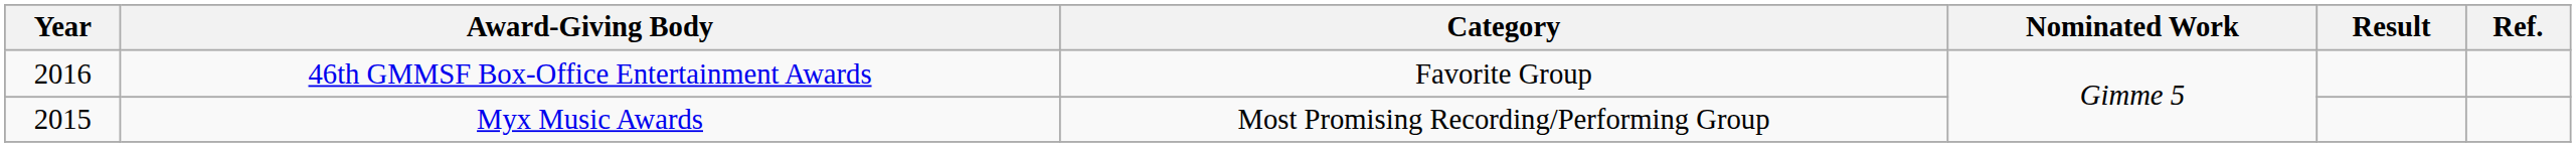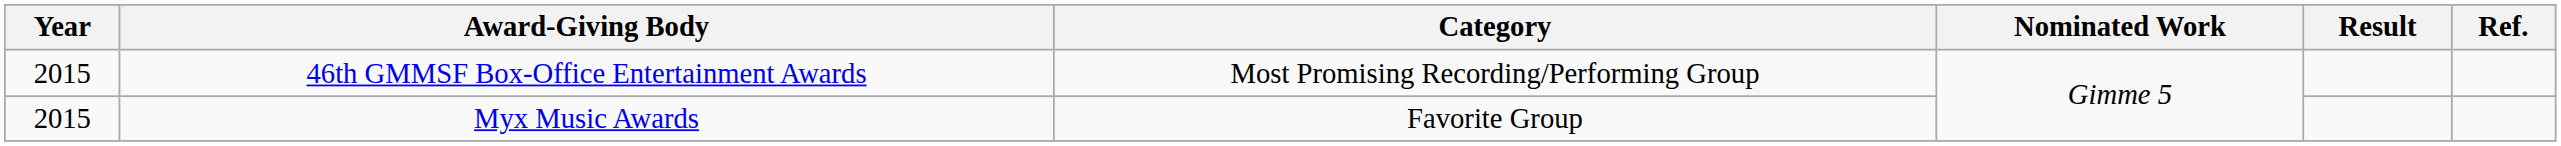46th GMMSF Box-Office Entertainment Awards | Year: 2016 -> 2015
46th GMMSF Box-Office Entertainment Awards | Category: Favorite Group -> Most Promising Recording/Performing Group
Myx Music Awards | Category: Most Promising Recording/Performing Group -> Favorite Group
